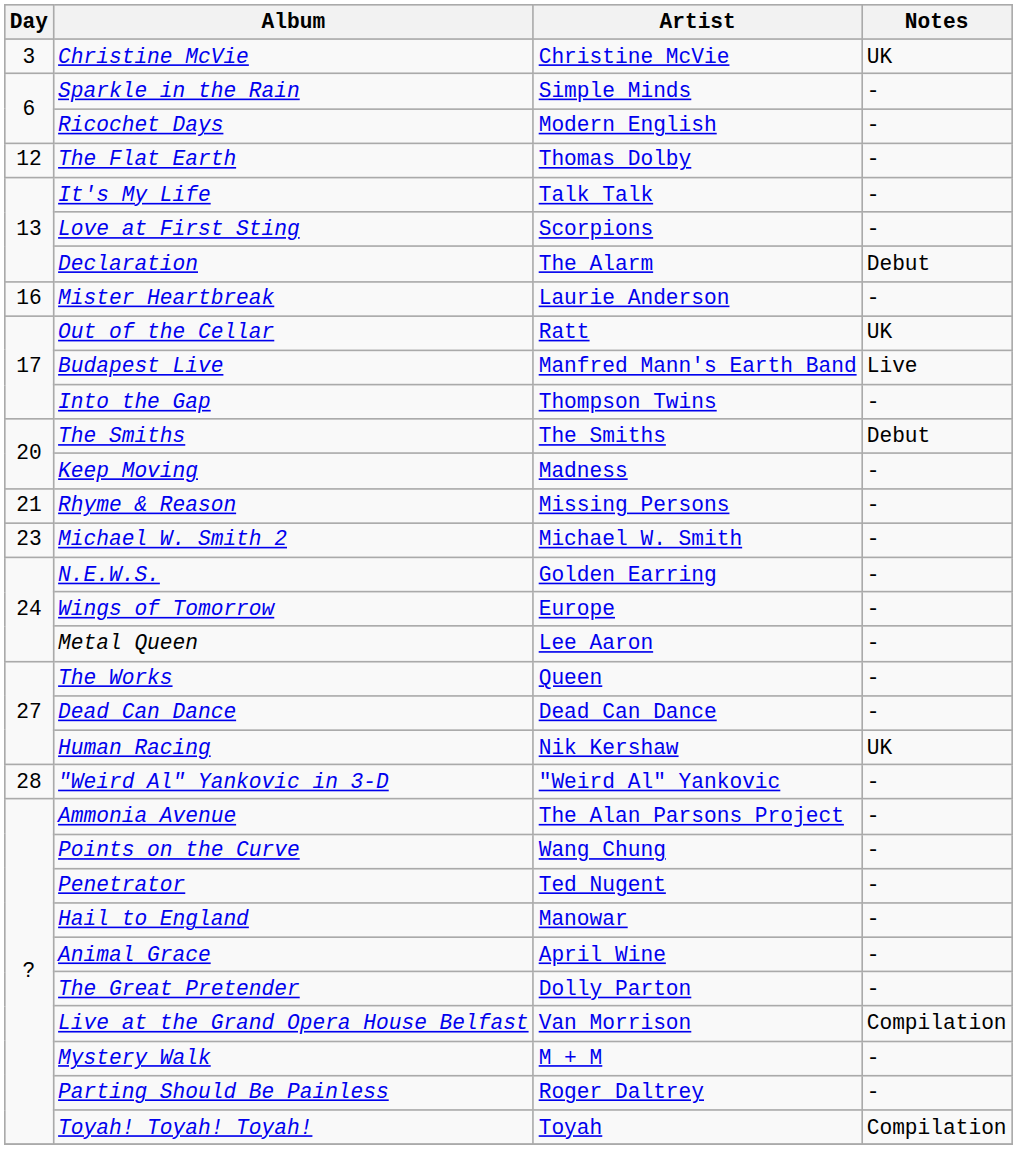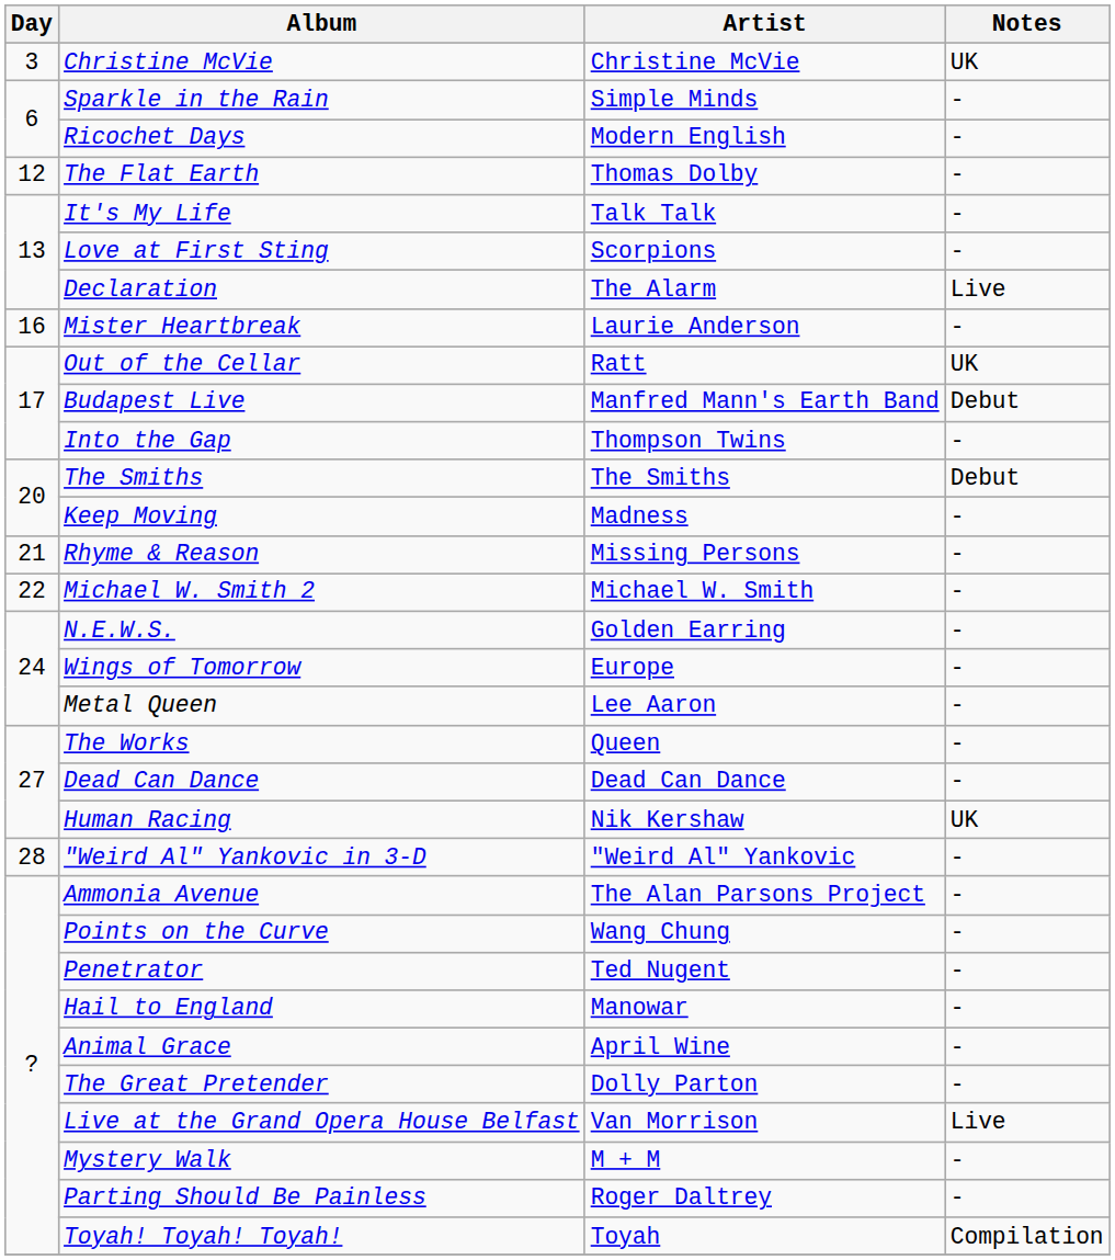Declaration | Notes: Debut -> Live
Budapest Live | Notes: Live -> Debut
Michael W. Smith 2 | Day: 23 -> 22
Live at the Grand Opera House Belfast | Notes: Compilation -> Live
